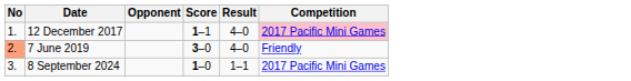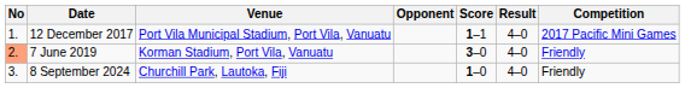+ column: Venue | Port Vila Municipal Stadium, Port Vila, Vanuatu | Korman Stadium, Port Vila, Vanuatu | Churchill Park, Lautoka, Fiji
12 December 2017 | Competition: pink background -> no background
8 September 2024 | Result: 1–1 -> 4–0
8 September 2024 | Competition: 2017 Pacific Mini Games -> Friendly
